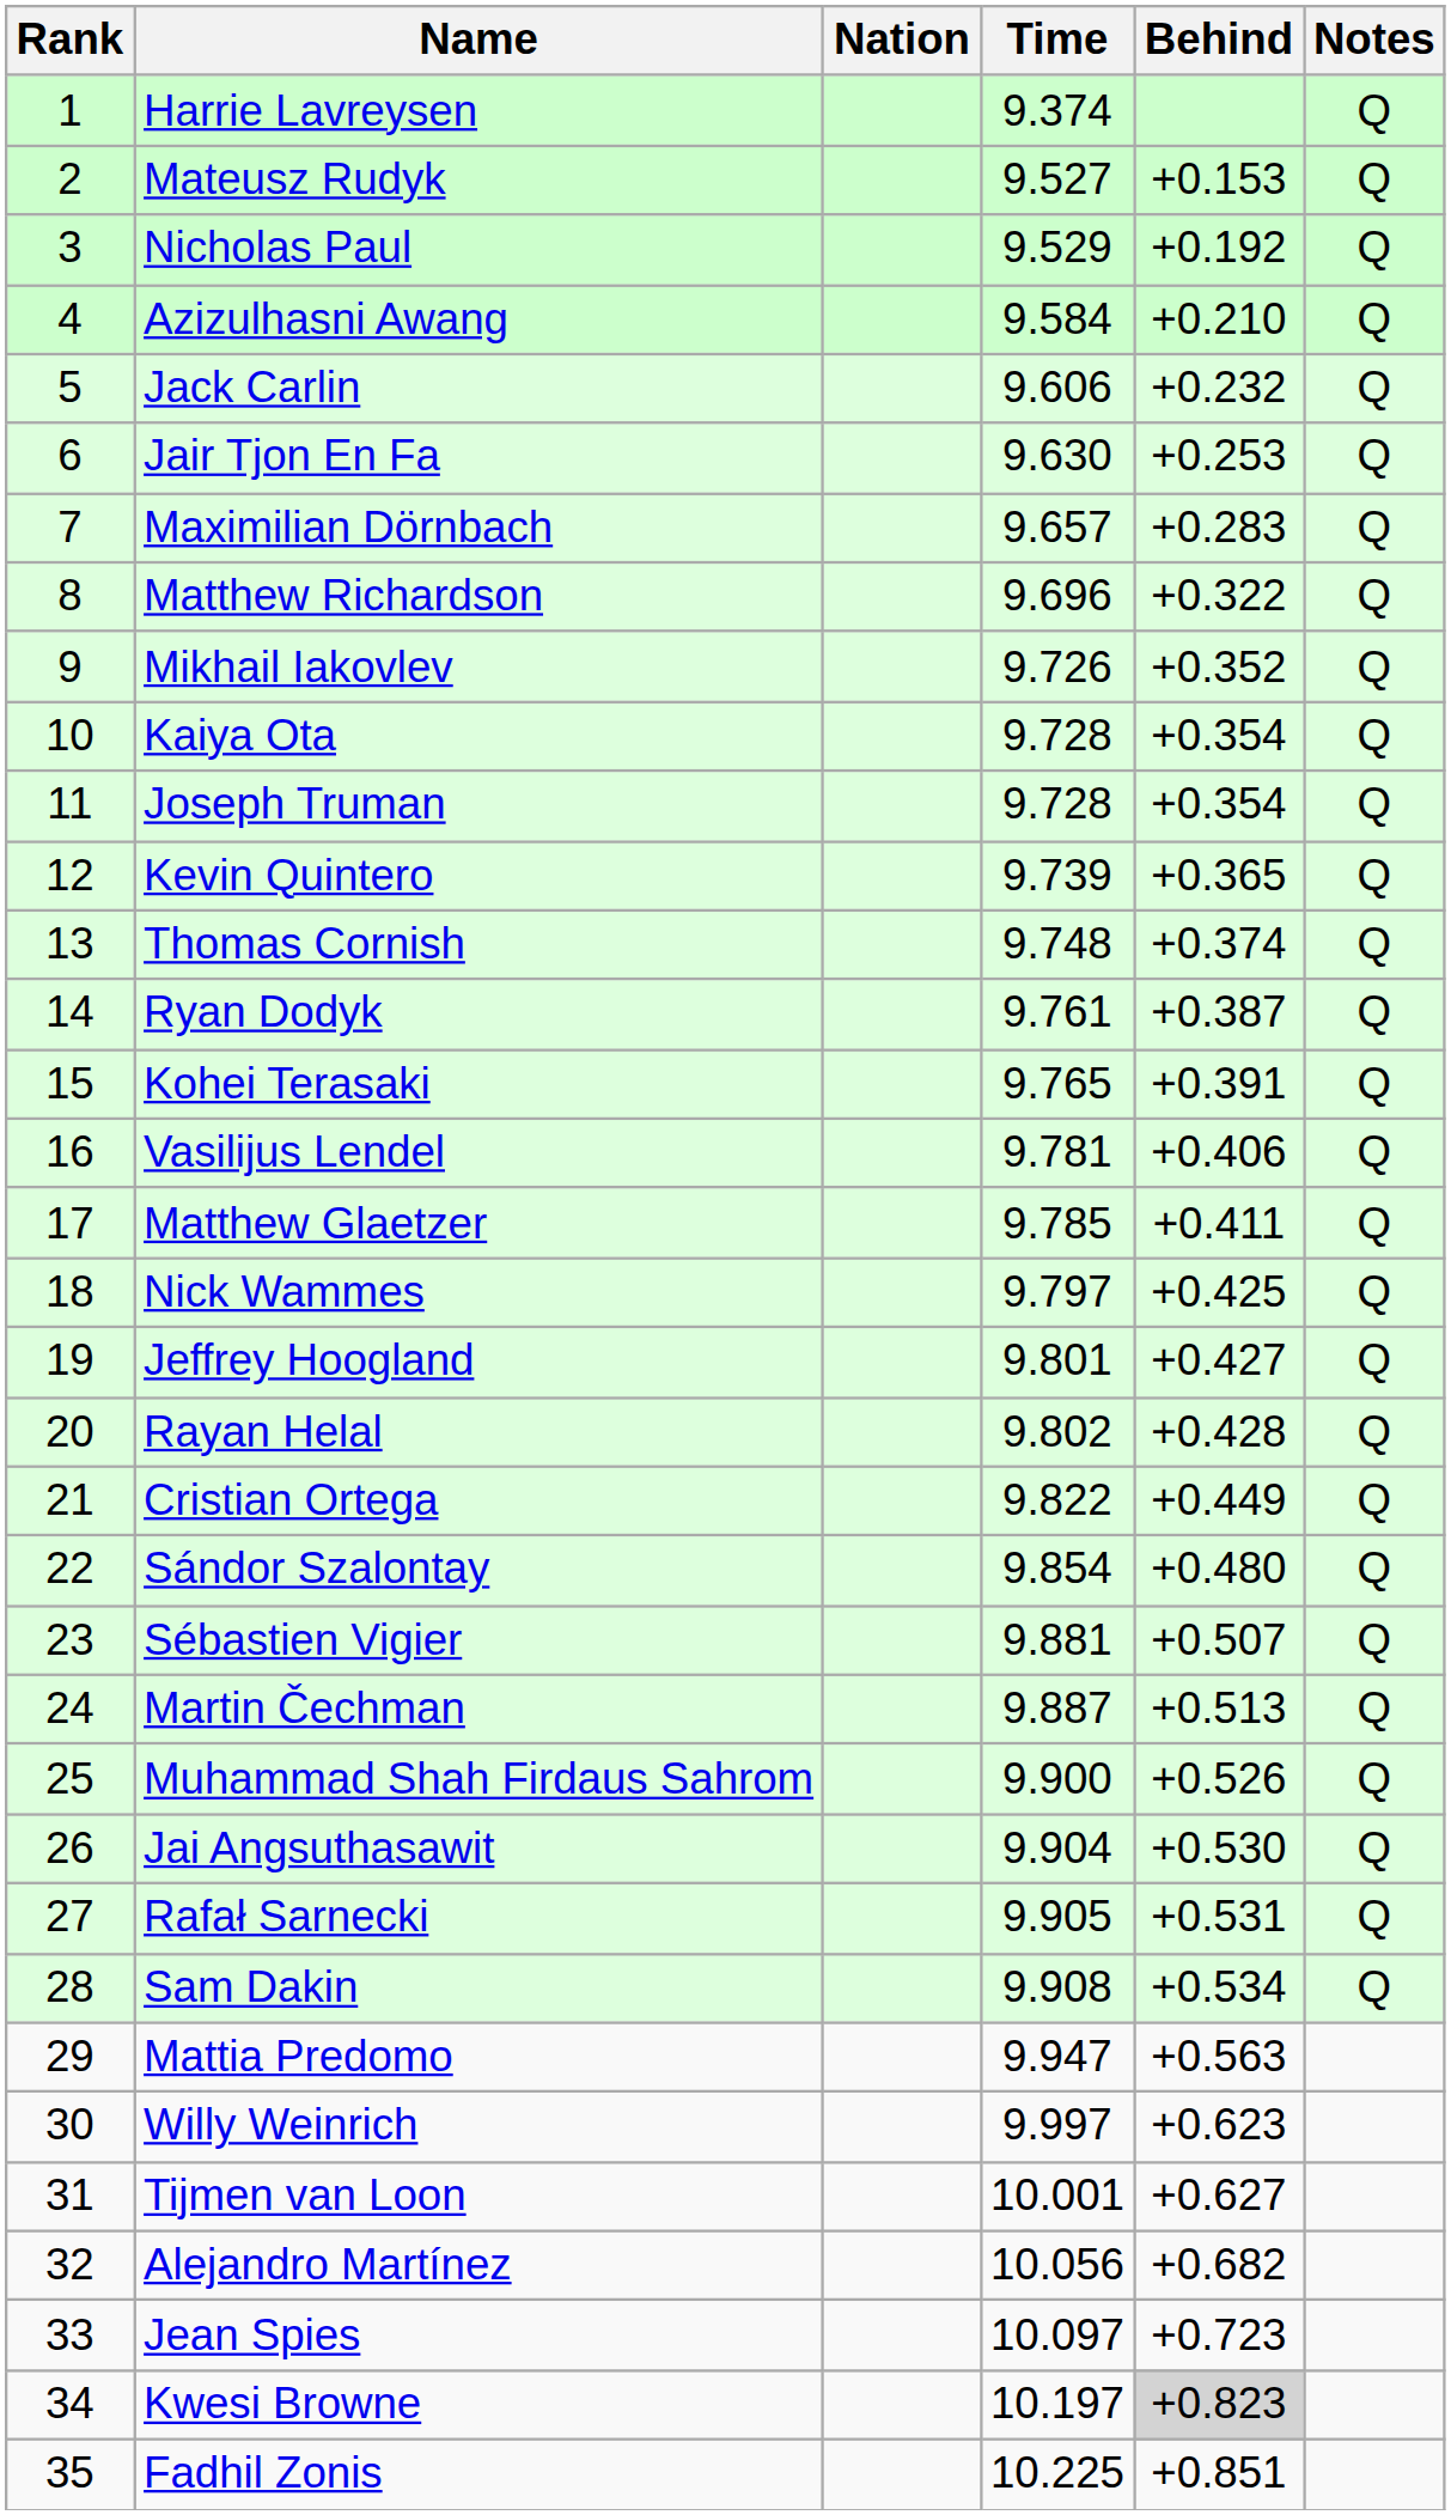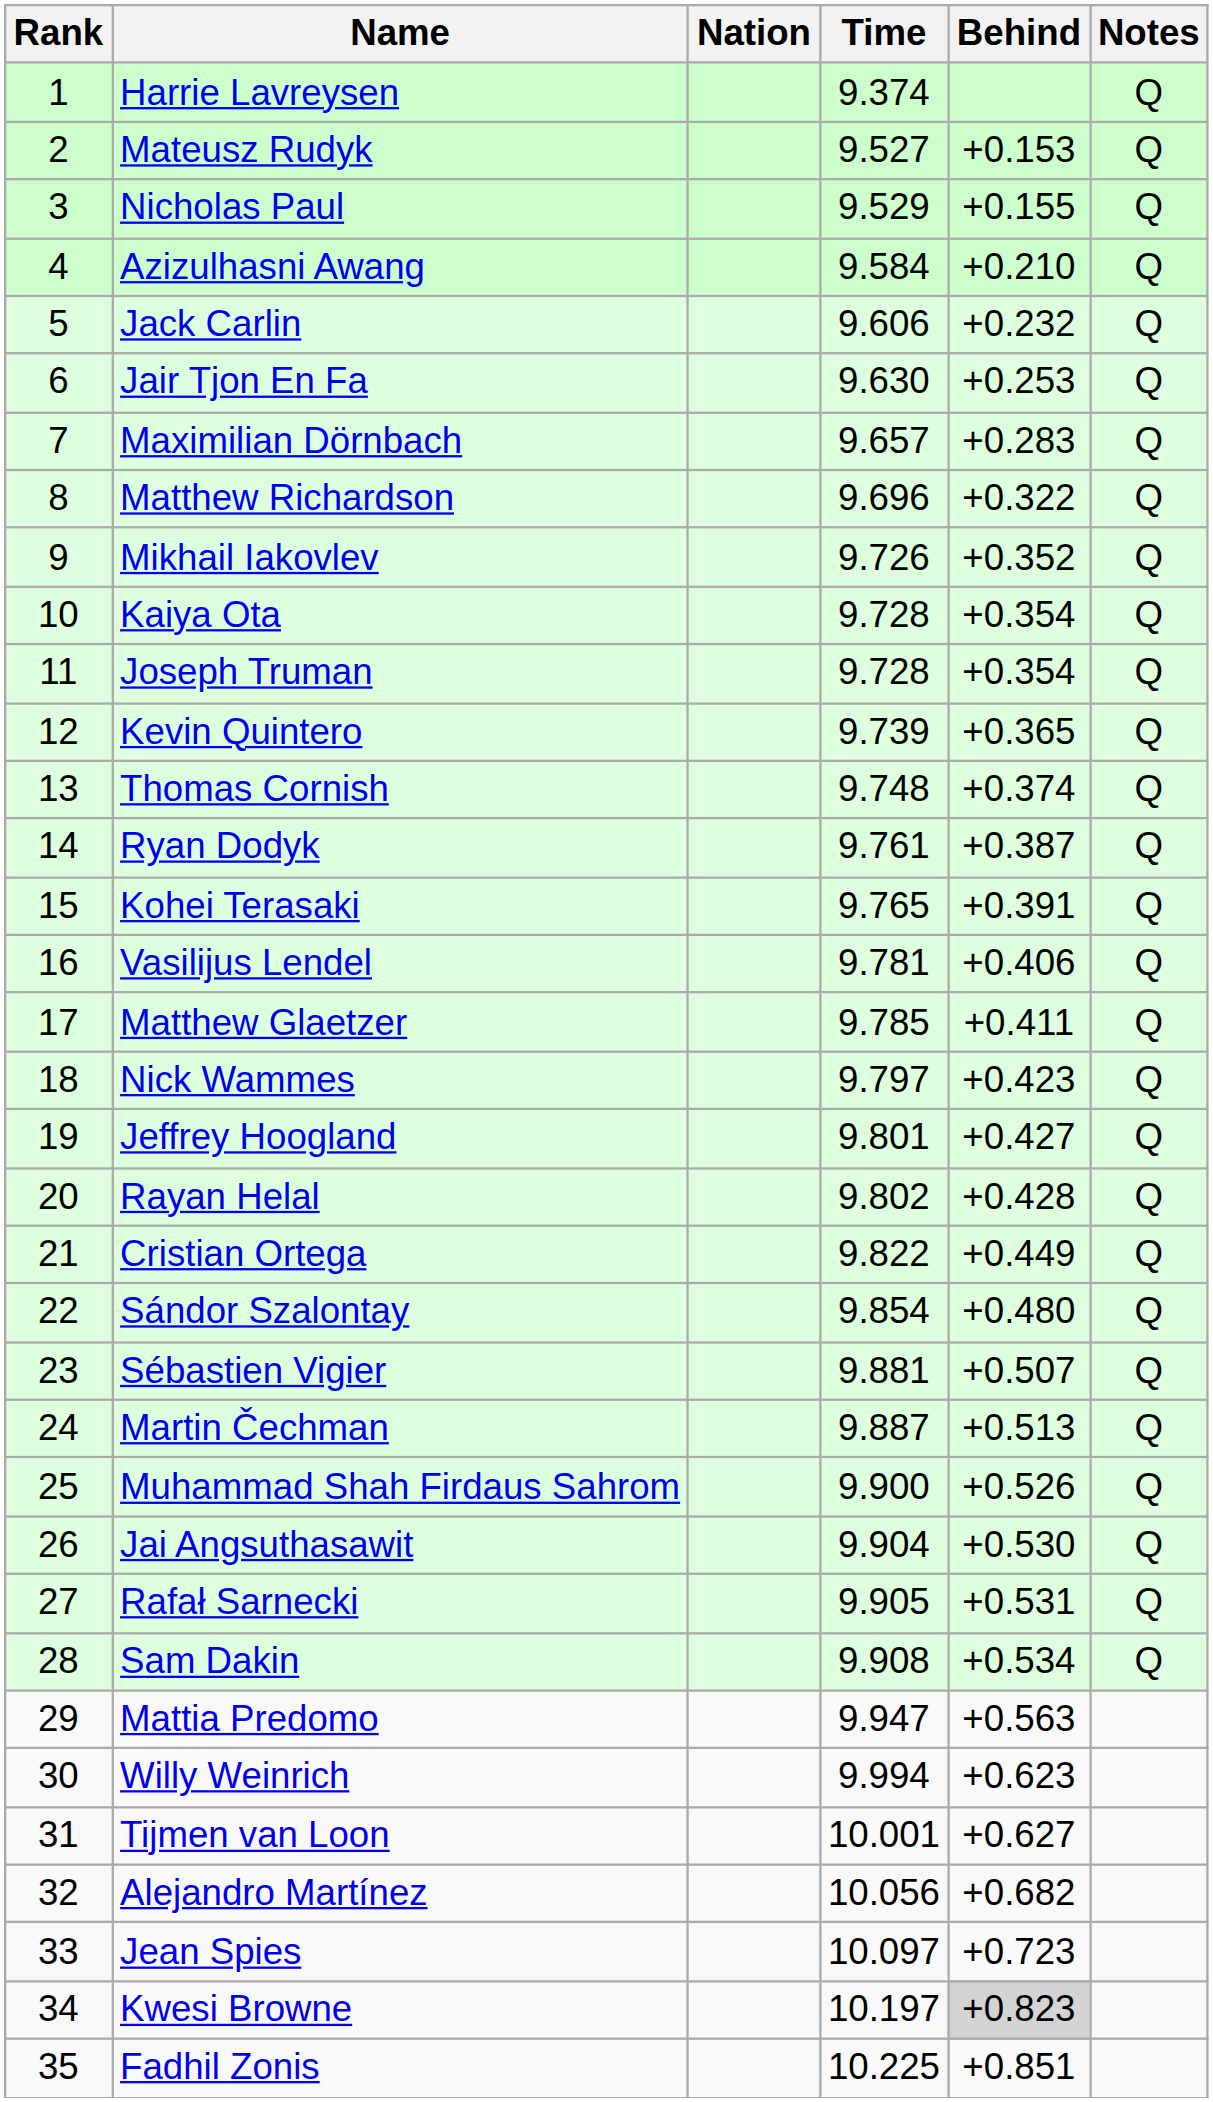Nicholas Paul | Behind: +0.192 -> +0.155
Nick Wammes | Behind: +0.425 -> +0.423
Willy Weinrich | Time: 9.997 -> 9.994
